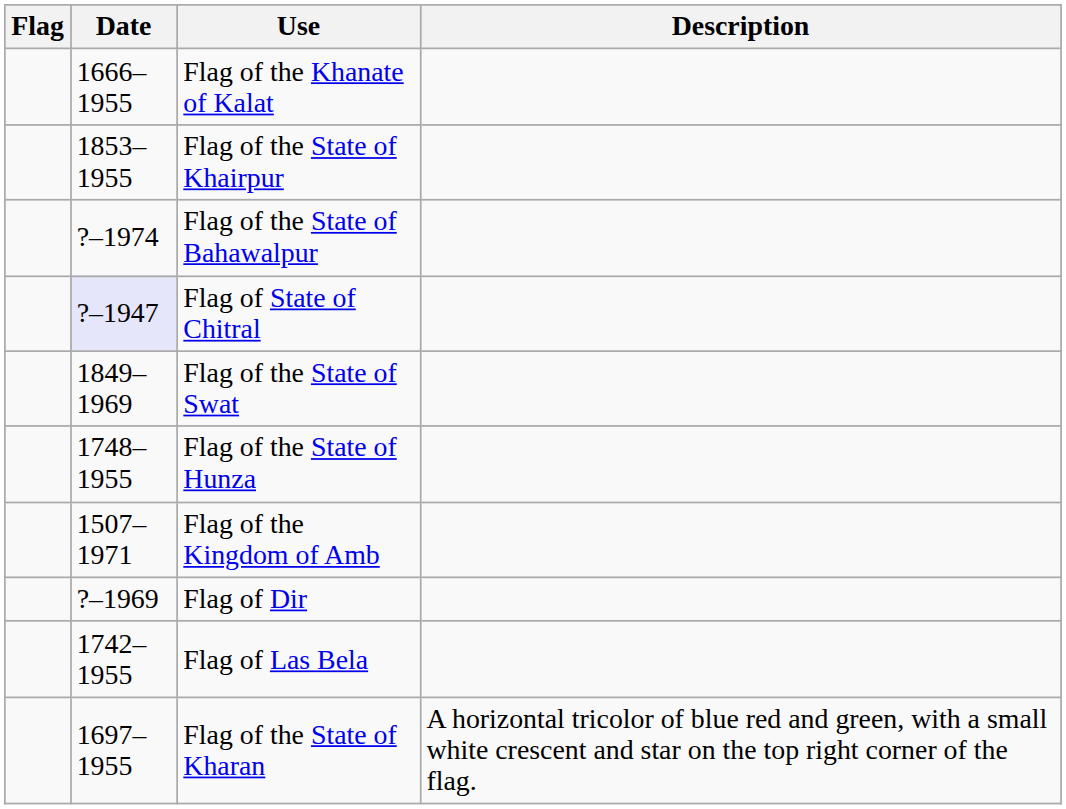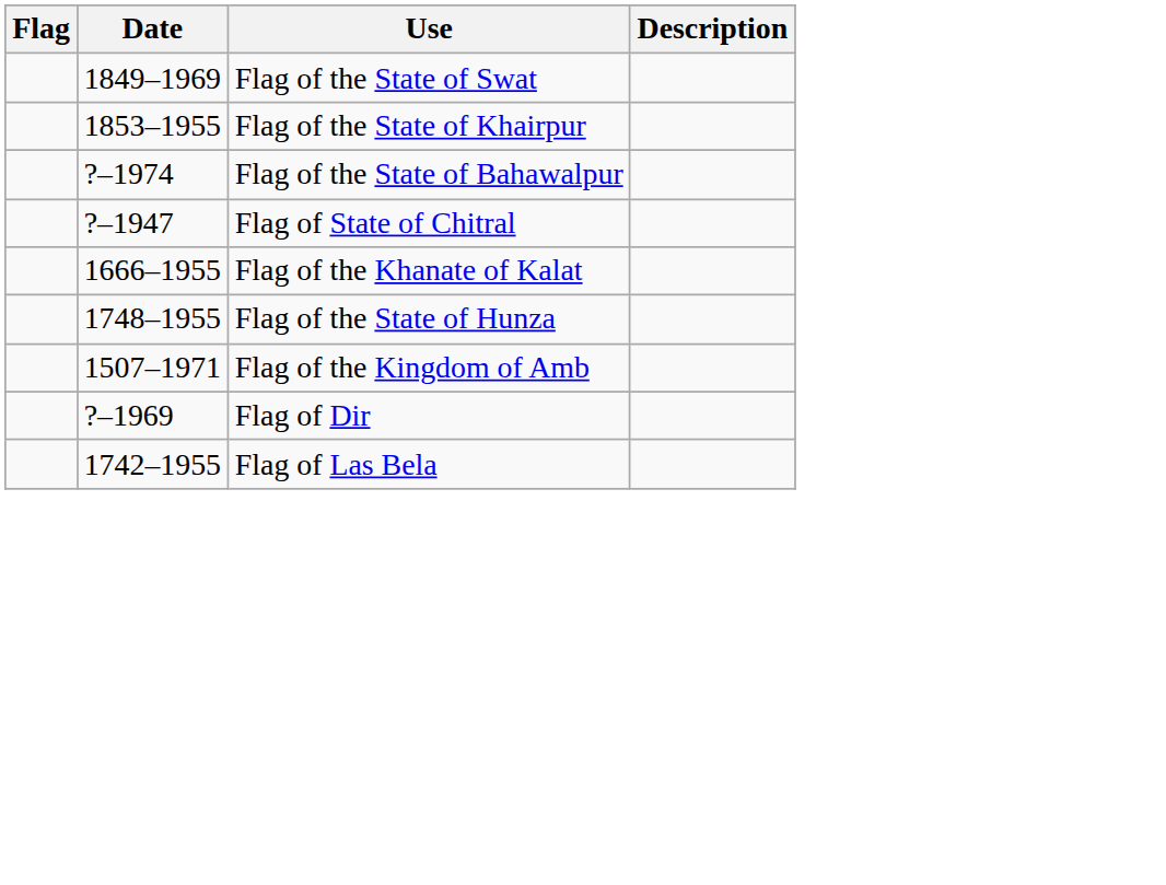rows swapped: Flag of the Khanate of Kalat <-> Flag of the State of Swat
Flag of State of Chitral | Date: lavender background -> no background
- row: 1697–1955 | Flag of the State of Kharan | A horizontal tricolor of blue red and green, with a small white crescent and star on the top right corner of the flag.
